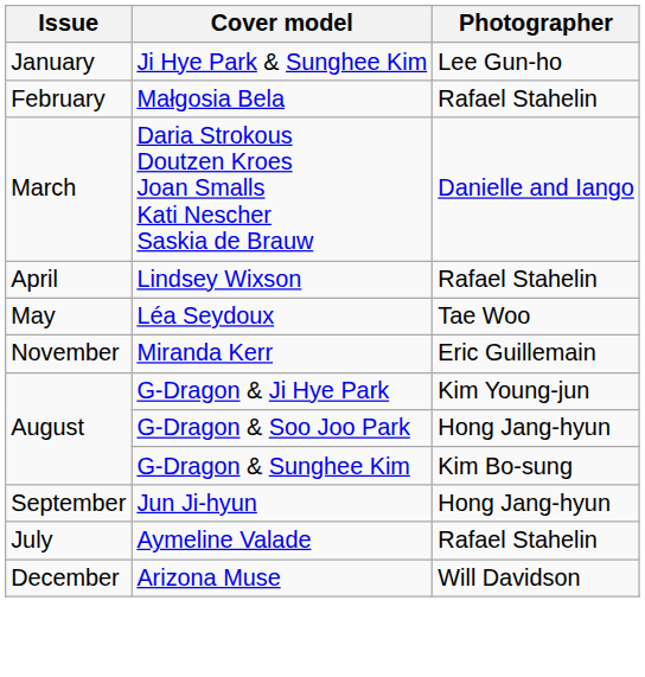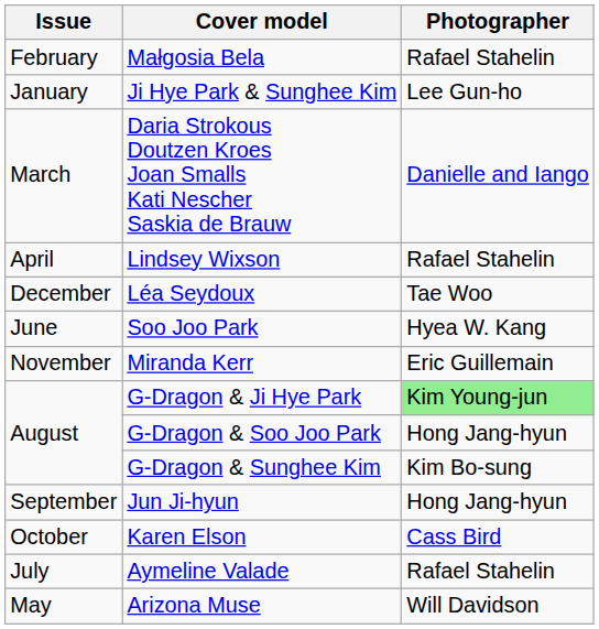rows swapped: Ji Hye Park & Sunghee Kim <-> Małgosia Bela
Léa Seydoux | Issue: May -> December
+ row: June | Soo Joo Park | Hyea W. Kang
G-Dragon & Ji Hye Park | Photographer: no background -> lightgreen background
+ row: October | Karen Elson | Cass Bird
Arizona Muse | Issue: December -> May
